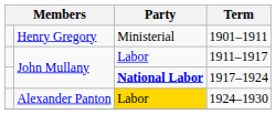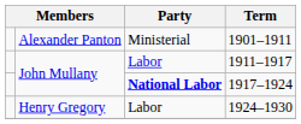1901–1911 | column 2: Henry Gregory -> Alexander Panton
1924–1930 | column 2: Alexander Panton -> Henry Gregory
1924–1930 | Party: gold background -> no background
